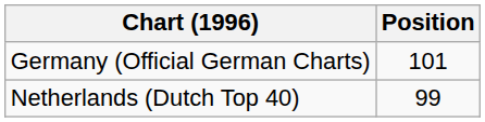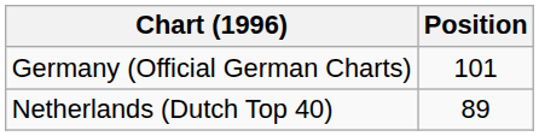Netherlands (Dutch Top 40) | Position: 99 -> 89
